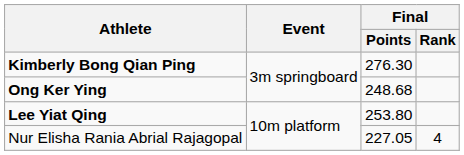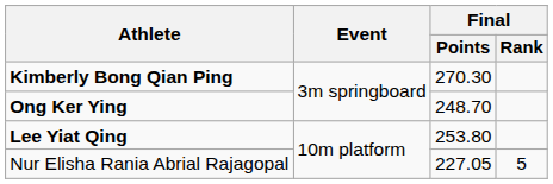Kimberly Bong Qian Ping | Final / Points: 276.30 -> 270.30
Ong Ker Ying | Final / Points: 248.68 -> 248.70
Nur Elisha Rania Abrial Rajagopal | Final / Rank: 4 -> 5
